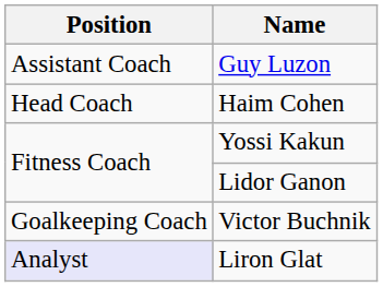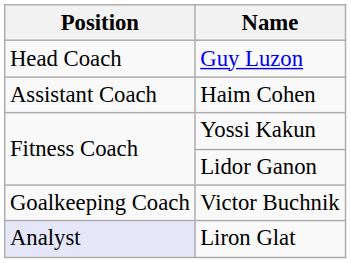Guy Luzon | Position: Assistant Coach -> Head Coach
Haim Cohen | Position: Head Coach -> Assistant Coach
